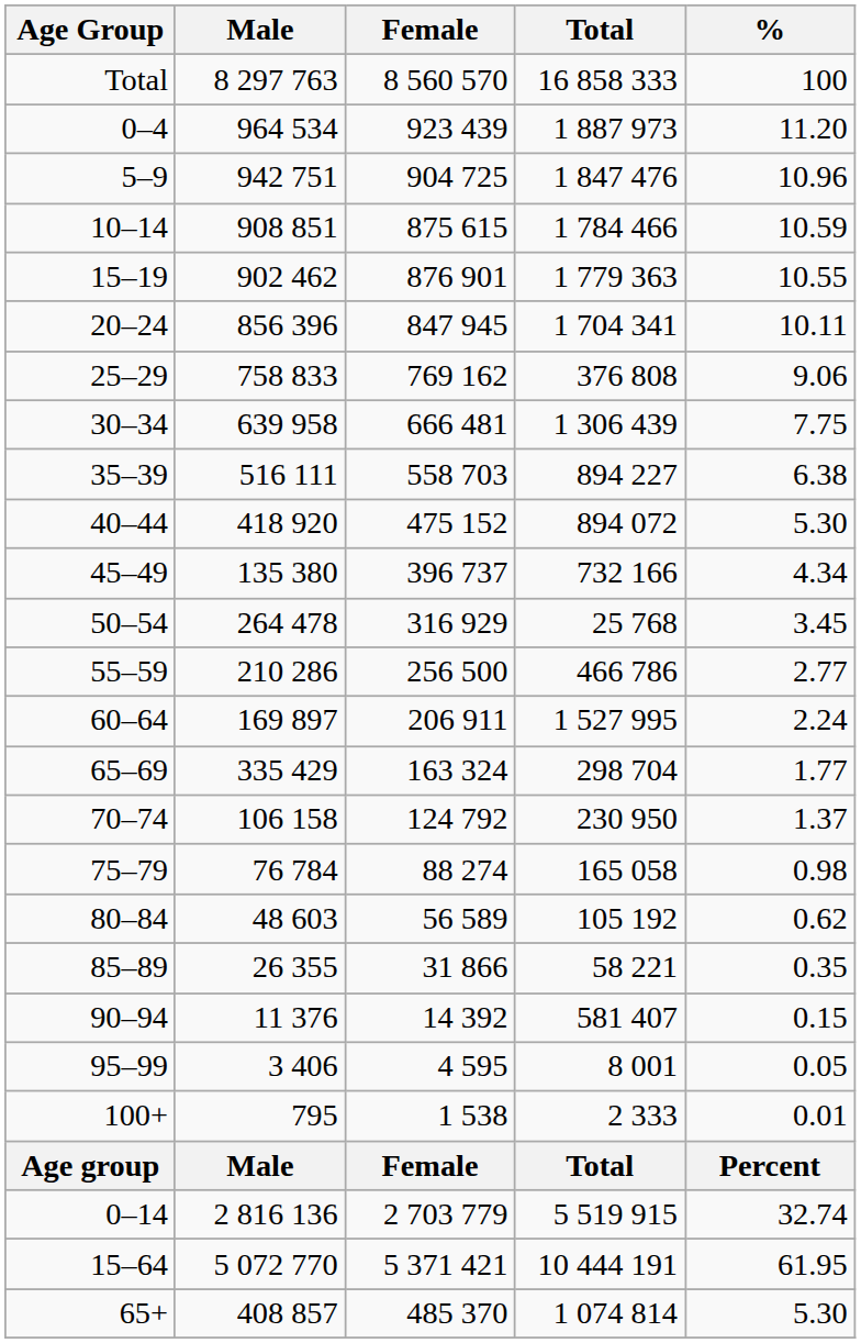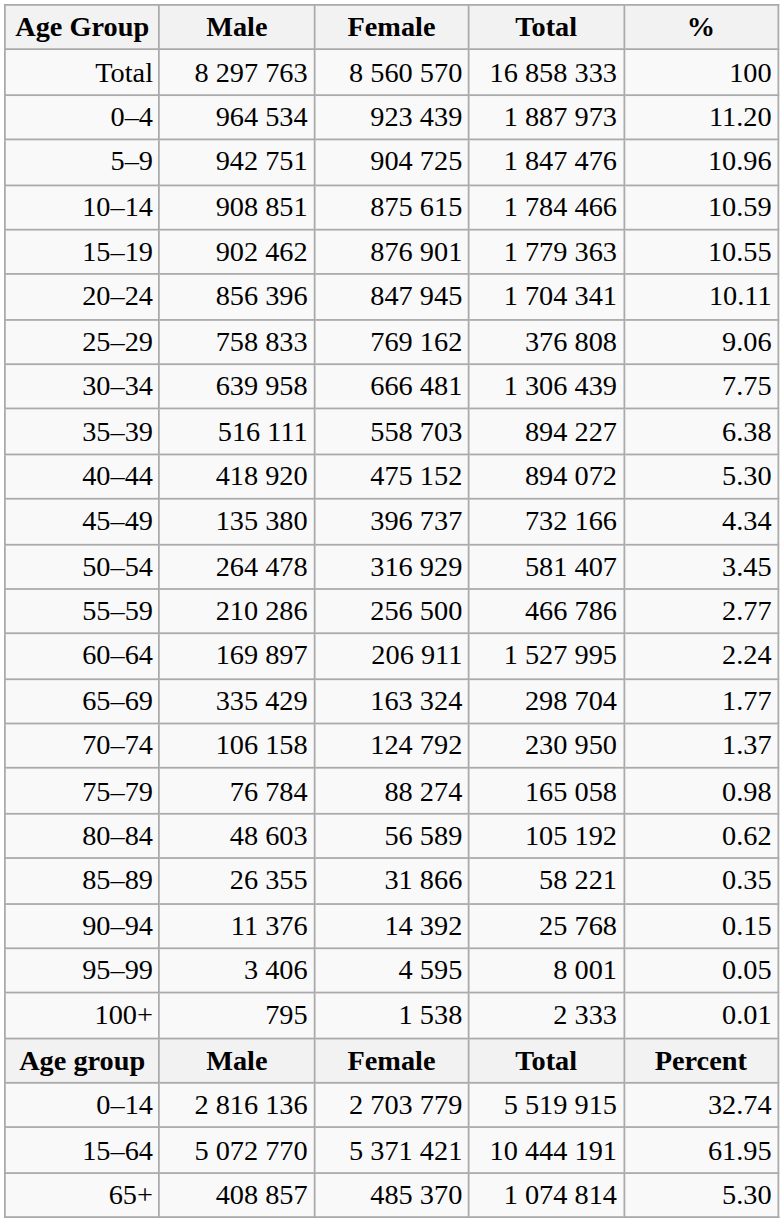50–54 | Total: 25 768 -> 581 407
90–94 | Total: 581 407 -> 25 768
